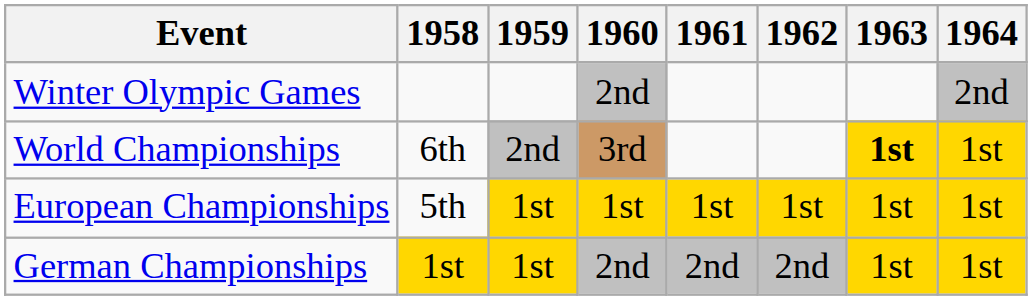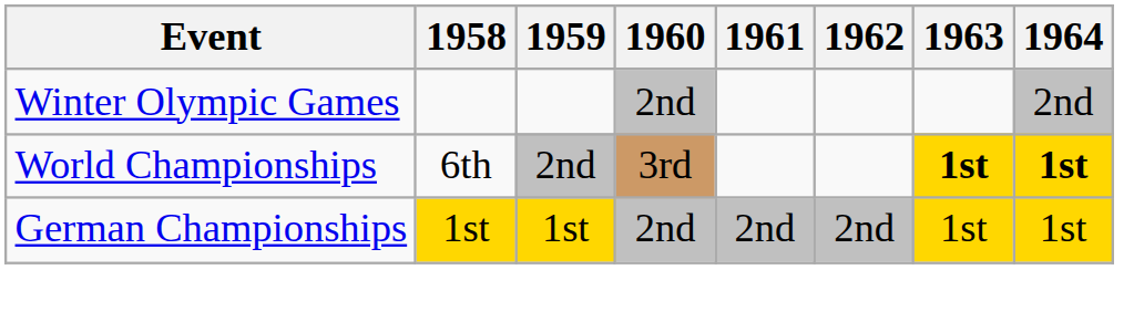World Championships | 1964: normal -> bold
- row: European Championships | 5th | 1st | 1st | 1st | 1st | 1st | 1st
